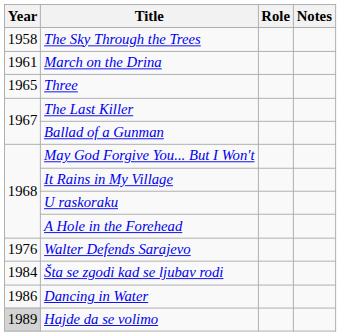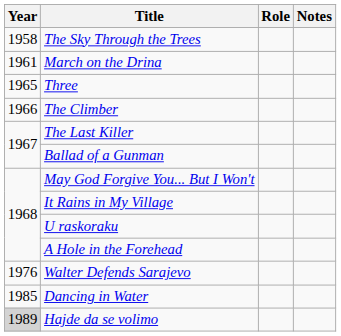+ row: 1966 | The Climber
- row: 1984 | Šta se zgodi kad se ljubav rodi
Dancing in Water | Year: 1986 -> 1985
